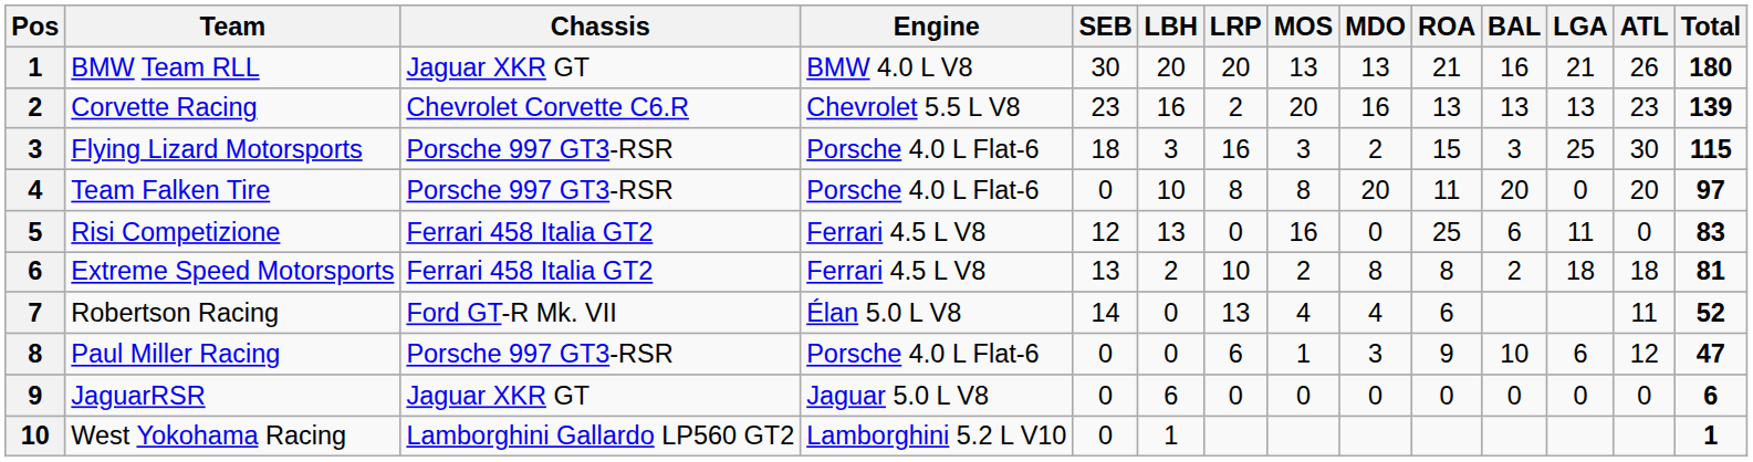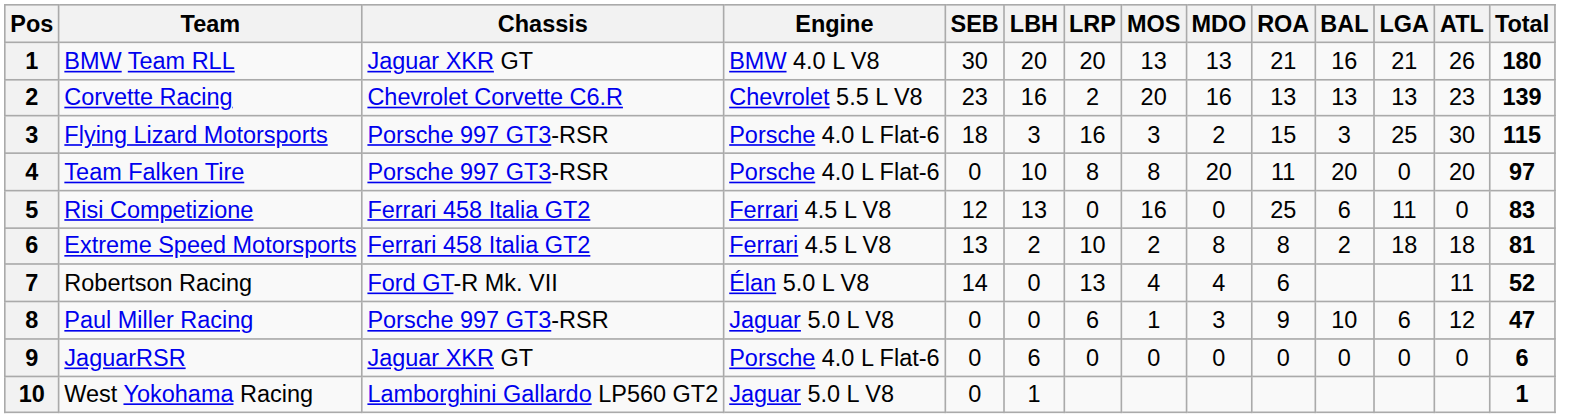Paul Miller Racing | Engine: Porsche 4.0 L Flat-6 -> Jaguar 5.0 L V8
JaguarRSR | Engine: Jaguar 5.0 L V8 -> Porsche 4.0 L Flat-6
West Yokohama Racing | Engine: Lamborghini 5.2 L V10 -> Jaguar 5.0 L V8
